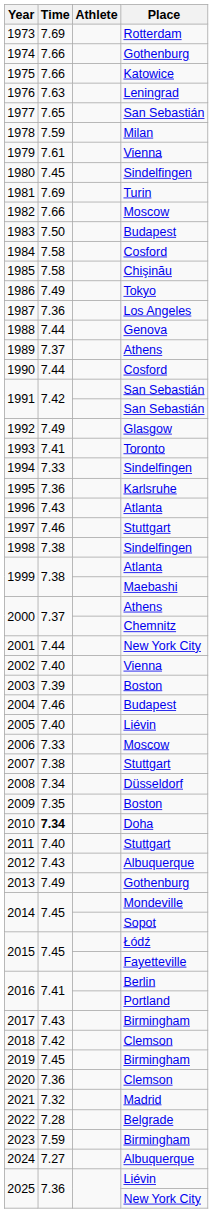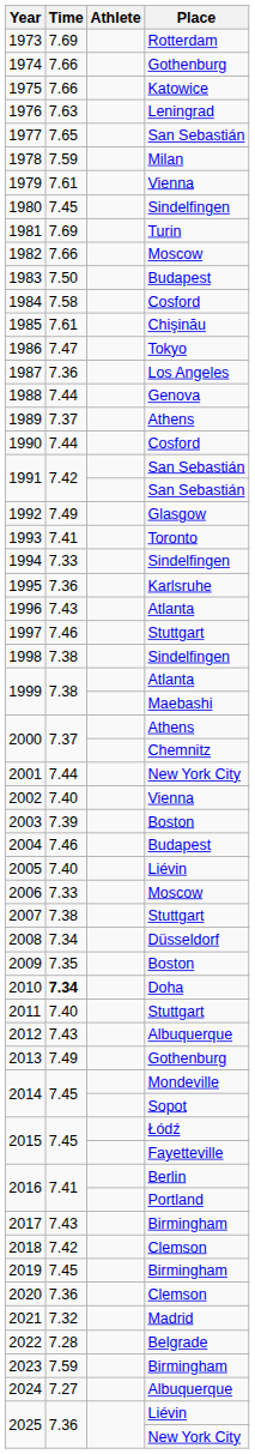1985 | Time: 7.58 -> 7.61
1986 | Time: 7.49 -> 7.47
